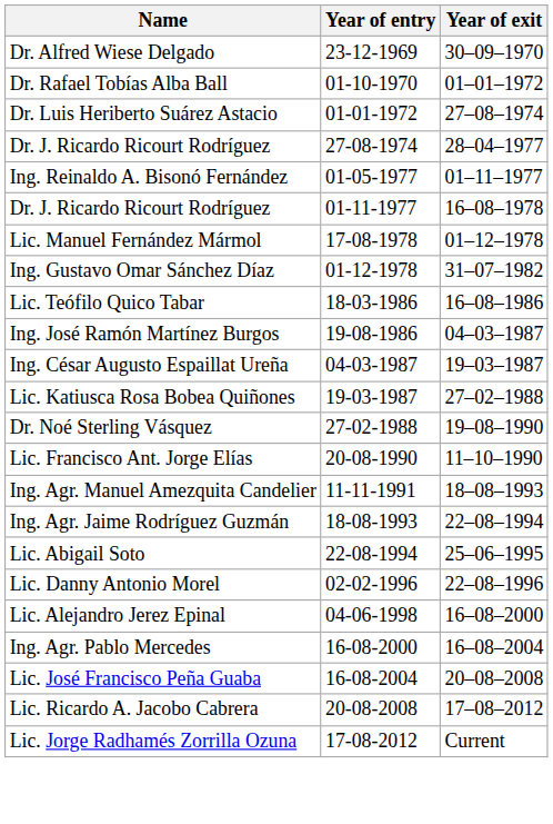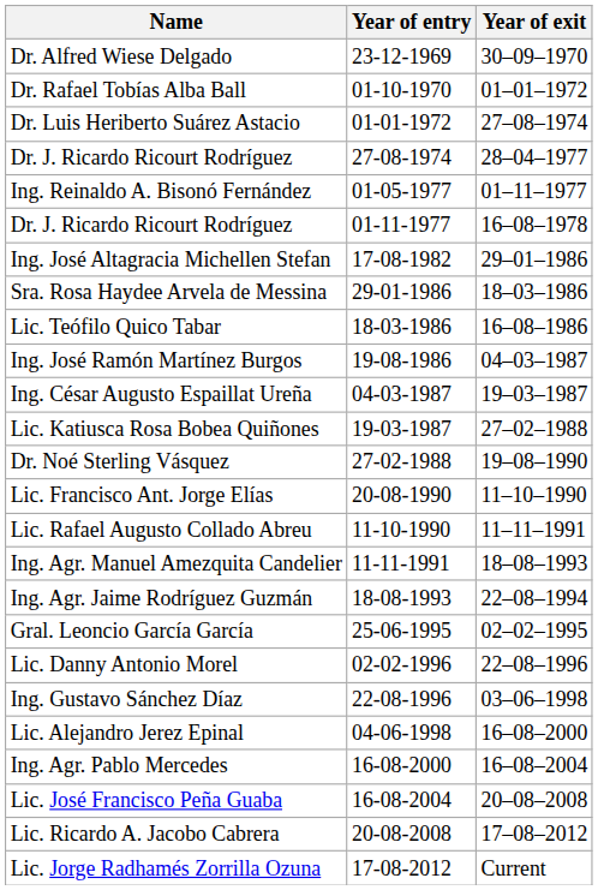- row: Lic. Manuel Fernández Mármol | 17-08-1978 | 01–12–1978
- row: Ing. Gustavo Omar Sánchez Díaz | 01-12-1978 | 31–07–1982
+ row: Ing. José Altagracia Michellen Stefan | 17-08-1982 | 29–01–1986
+ row: Sra. Rosa Haydee Arvela de Messina | 29-01-1986 | 18–03–1986
+ row: Lic. Rafael Augusto Collado Abreu | 11-10-1990 | 11–11–1991
- row: Lic. Abigail Soto | 22-08-1994 | 25–06–1995
+ row: Gral. Leoncio García García | 25-06-1995 | 02–02–1995
+ row: Ing. Gustavo Sánchez Díaz | 22-08-1996 | 03–06–1998
